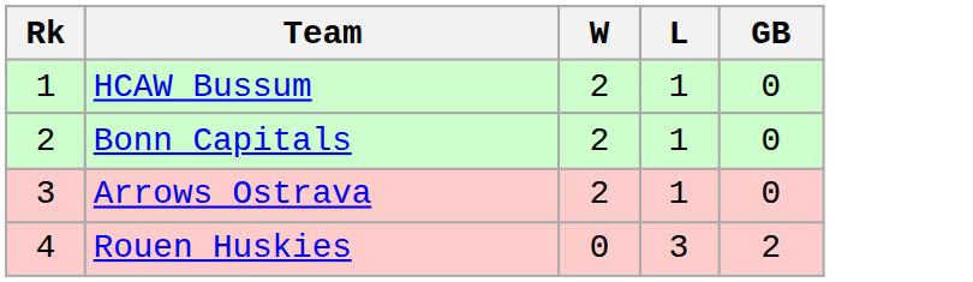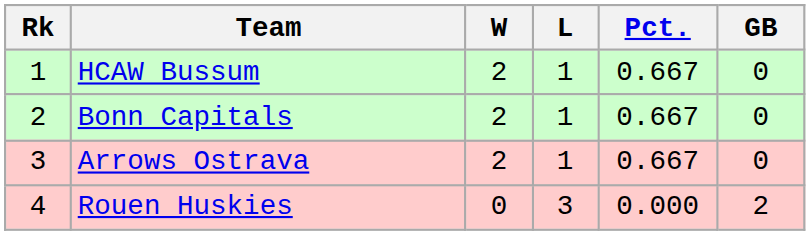+ column: Pct. | 0.667 | 0.667 | 0.667 | 0.000
